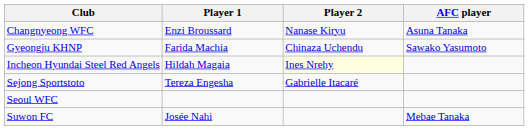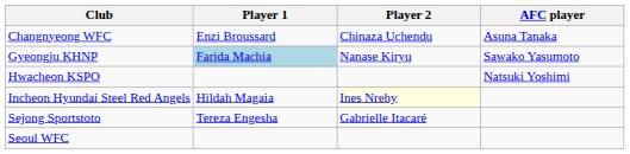Changnyeong WFC | Player 2: Nanase Kiryu -> Chinaza Uchendu
Gyeongju KHNP | Player 1: no background -> lightblue background
Gyeongju KHNP | Player 2: Chinaza Uchendu -> Nanase Kiryu
+ row: Hwacheon KSPO | Natsuki Yoshimi
- row: Suwon FC | Josée Nahi | Mebae Tanaka
